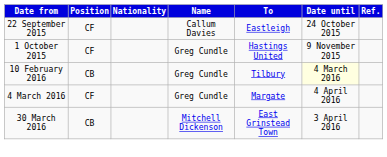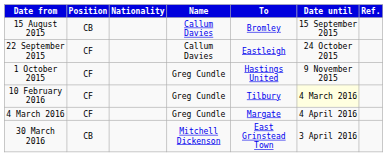+ row: 15 August 2015 | CB | Callum Davies | Bromley | 15 September 2015
10 February 2016 | Position: CB -> CF
